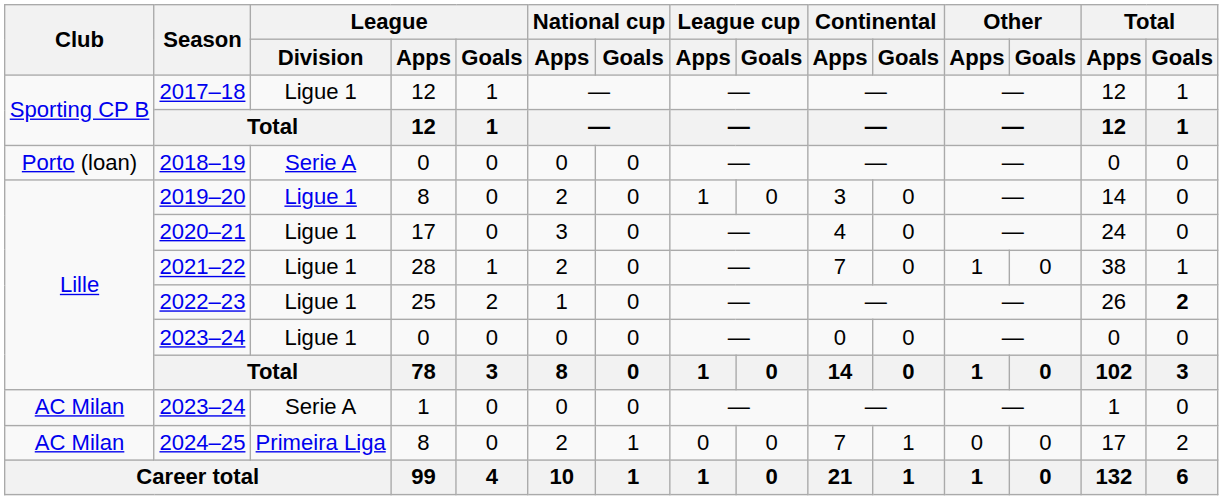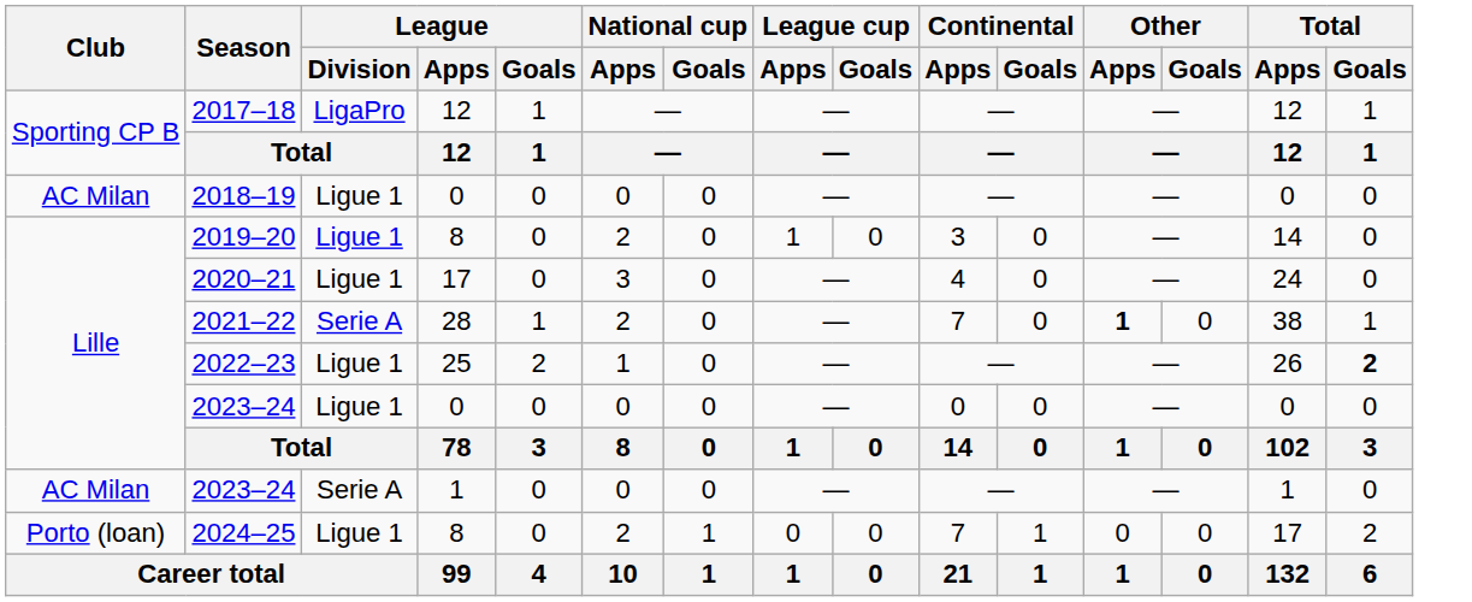2017–18 | League / Division: Ligue 1 -> LigaPro
2018–19 | Club: Porto (loan) -> AC Milan
2018–19 | League / Division: Serie A -> Ligue 1
2021–22 | League / Division: Ligue 1 -> Serie A
2021–22 | Other / Apps: normal -> bold
2024–25 | Club: AC Milan -> Porto (loan)
2024–25 | League / Division: Primeira Liga -> Ligue 1
